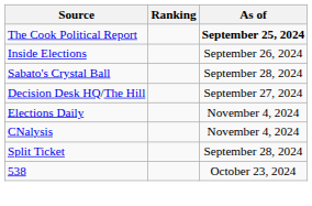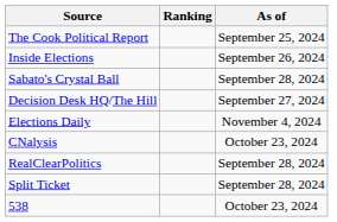The Cook Political Report | As of: bold -> normal
CNalysis | As of: November 4, 2024 -> October 23, 2024
+ row: RealClearPolitics | September 28, 2024
